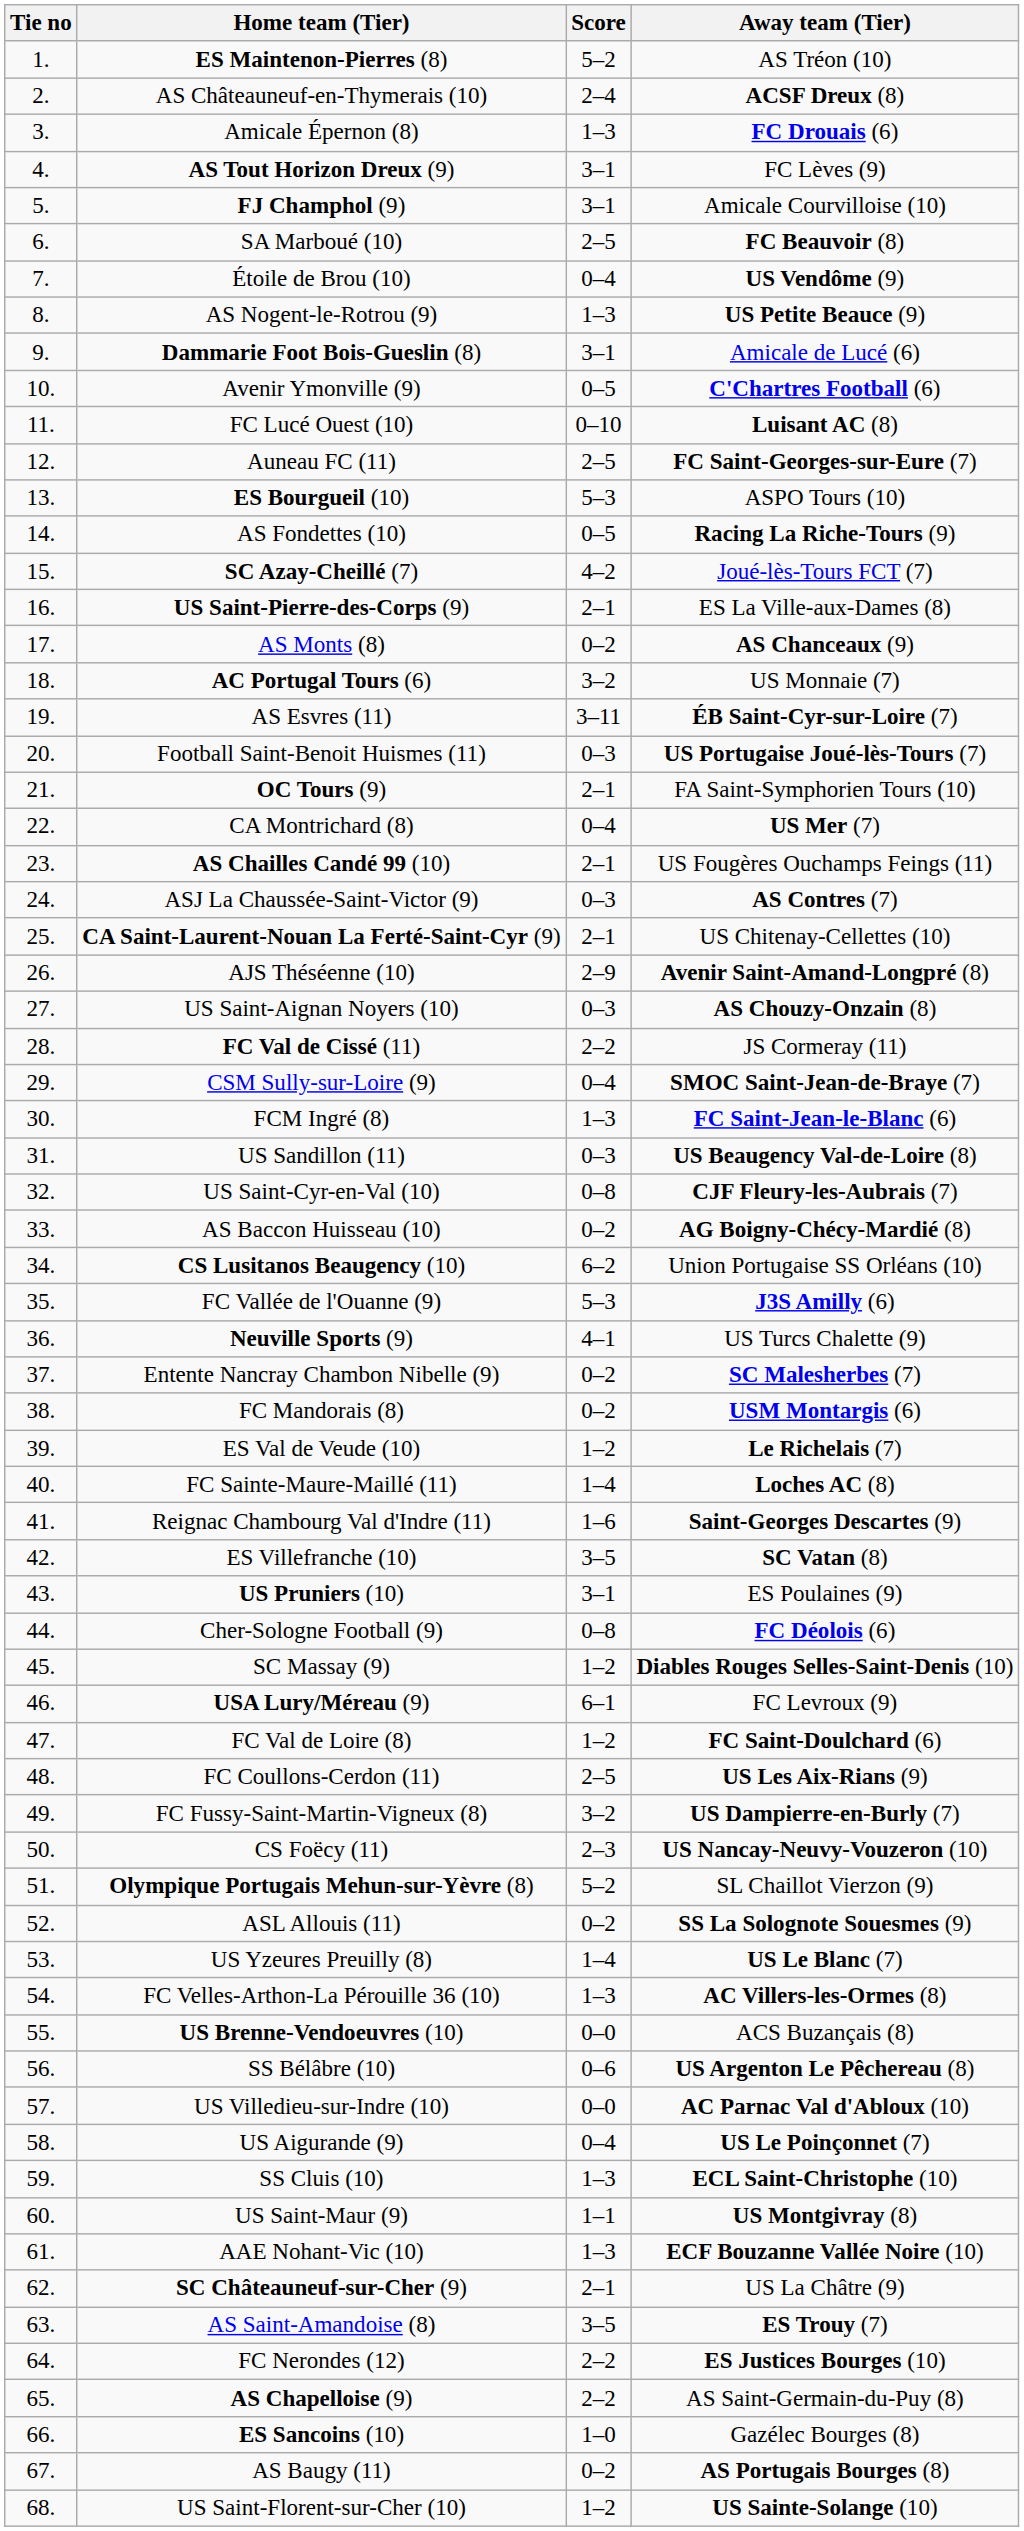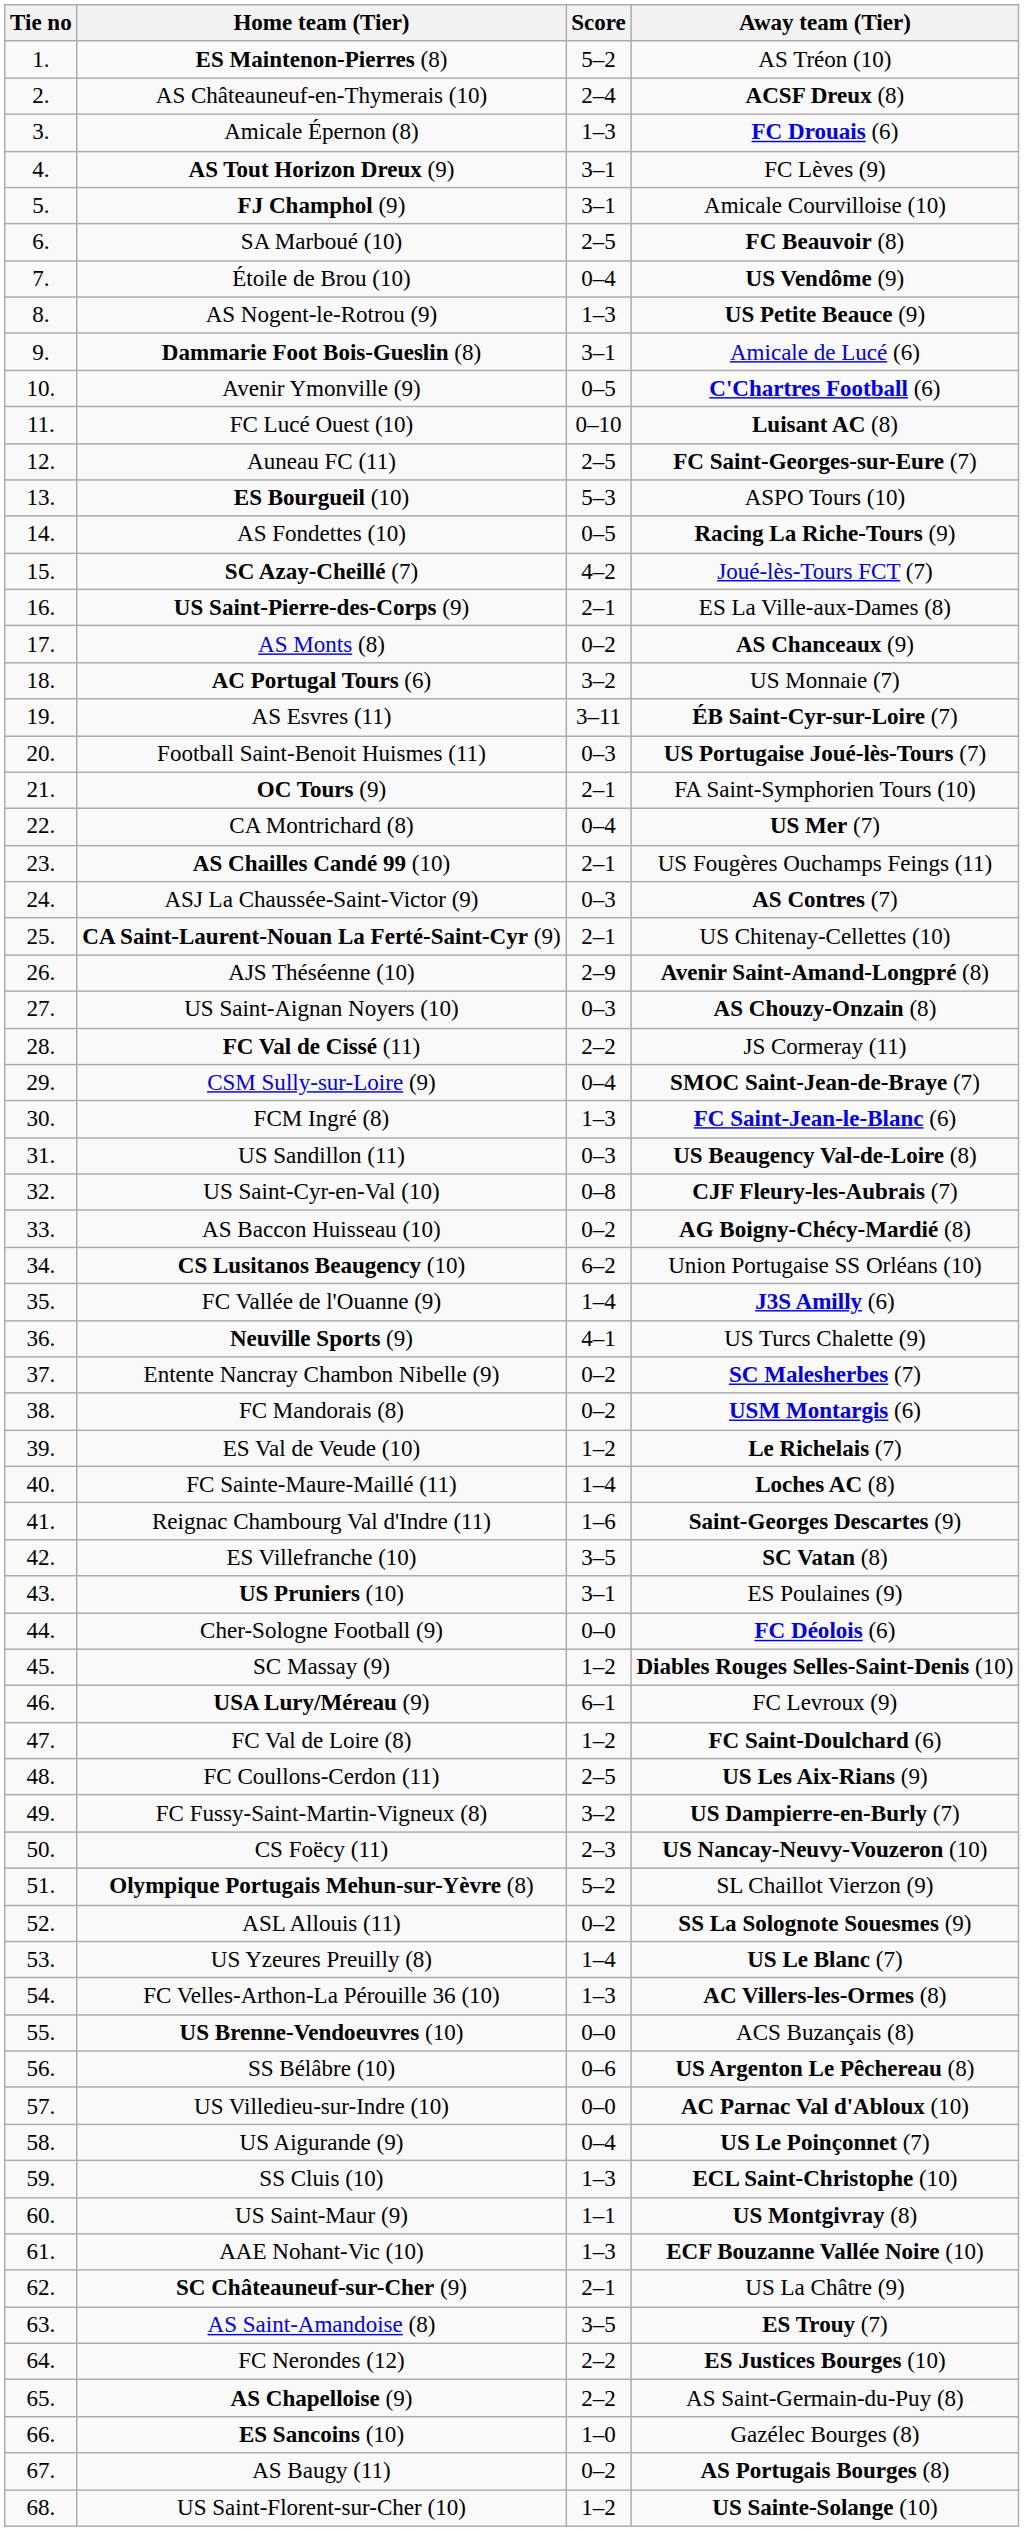FC Vallée de l'Ouanne (9) | Score: 5–3 -> 1–4
Cher-Sologne Football (9) | Score: 0–8 -> 0–0
